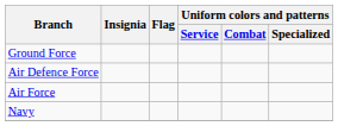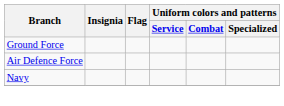- row: Air Force
